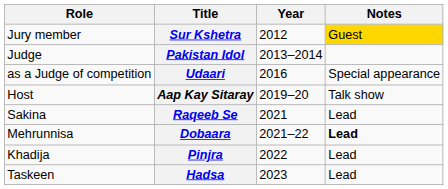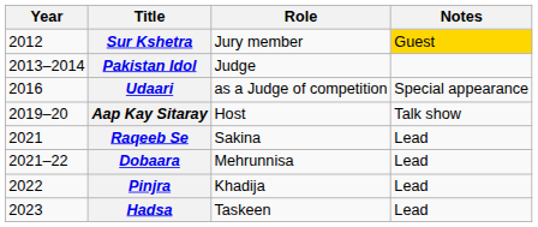columns swapped: Year <-> Role
Dobaara | Notes: bold -> normal
